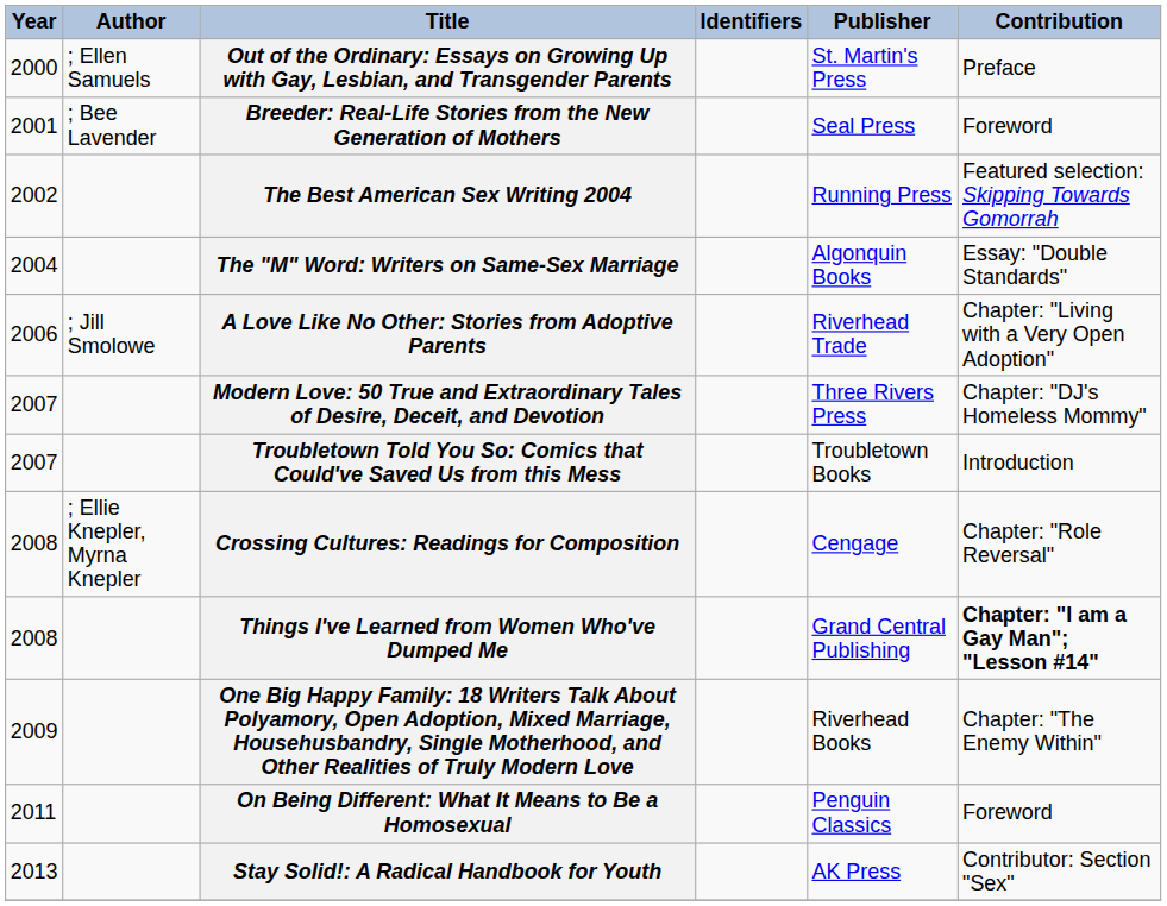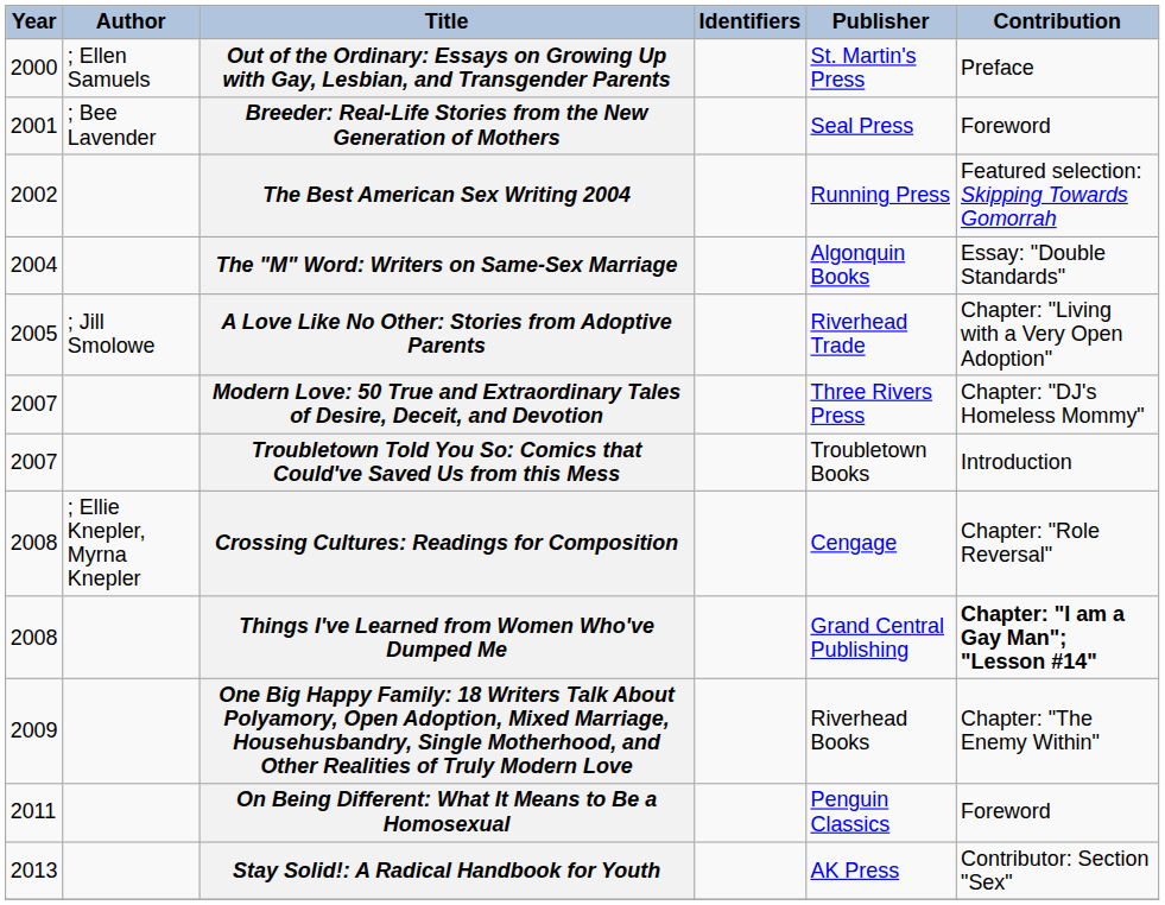A Love Like No Other: Stories from Adoptive Parents | Year: 2006 -> 2005
